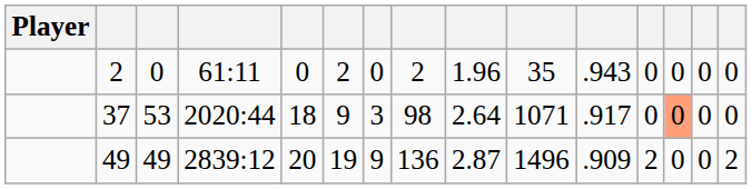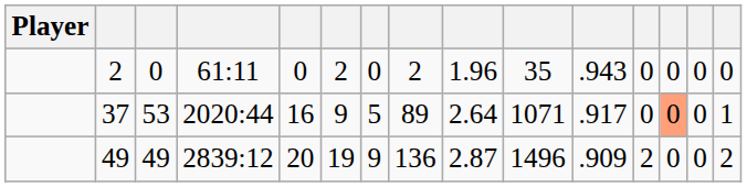37 | column 5: 18 -> 16
37 | column 7: 3 -> 5
37 | column 8: 98 -> 89
37 | column 15: 0 -> 1
